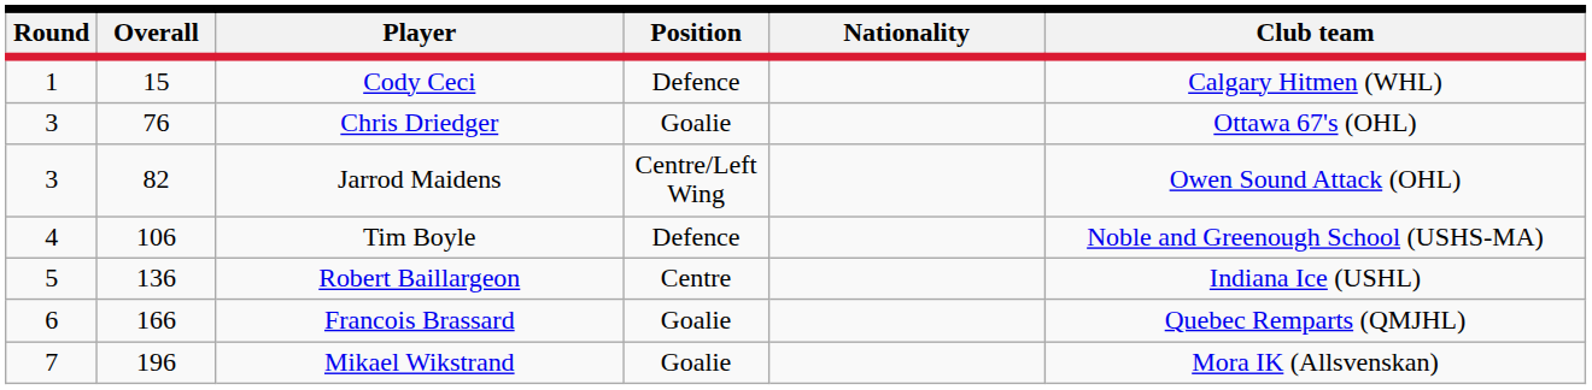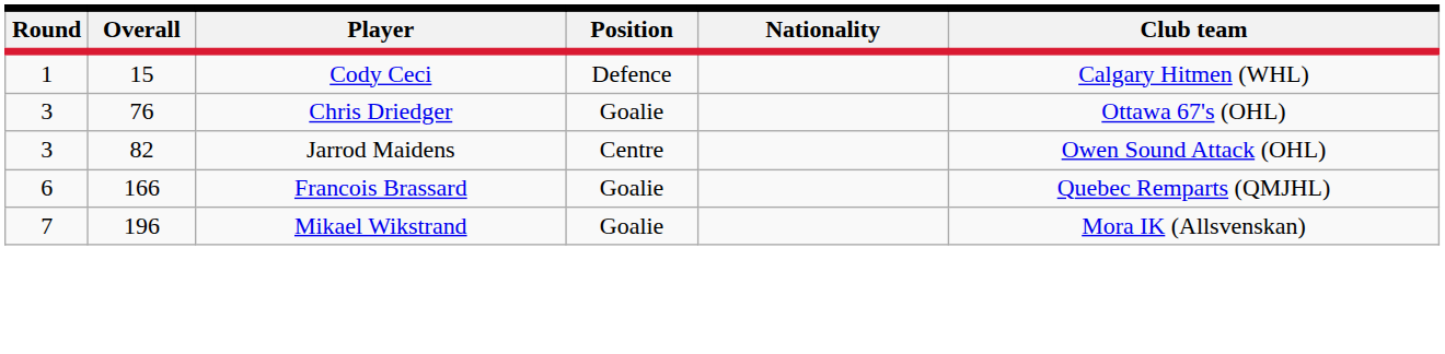Jarrod Maidens | Position: Centre/Left Wing -> Centre
- row: 4 | 106 | Tim Boyle | Defence | Noble and Greenough School (USHS-MA)
- row: 5 | 136 | Robert Baillargeon | Centre | Indiana Ice (USHL)
